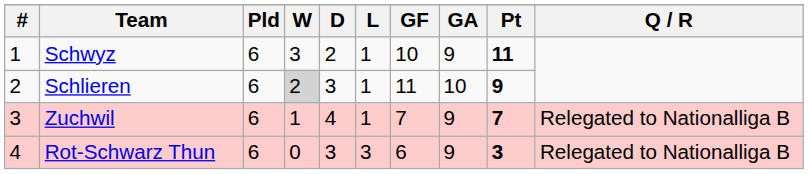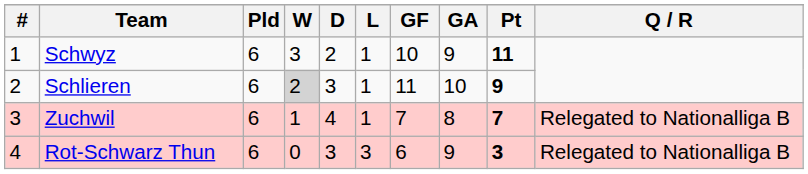Zuchwil | GA: 9 -> 8
